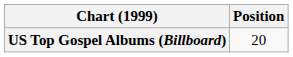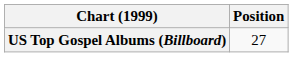US Top Gospel Albums (Billboard) | Position: 20 -> 27
